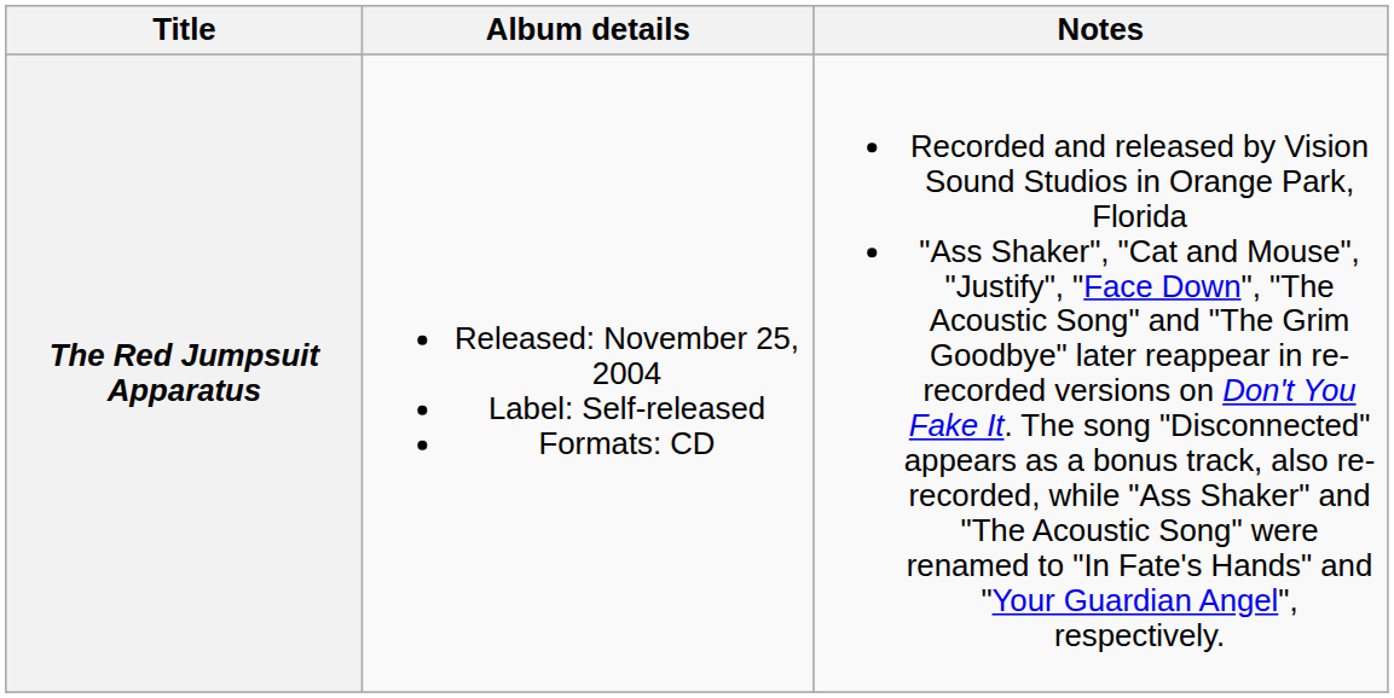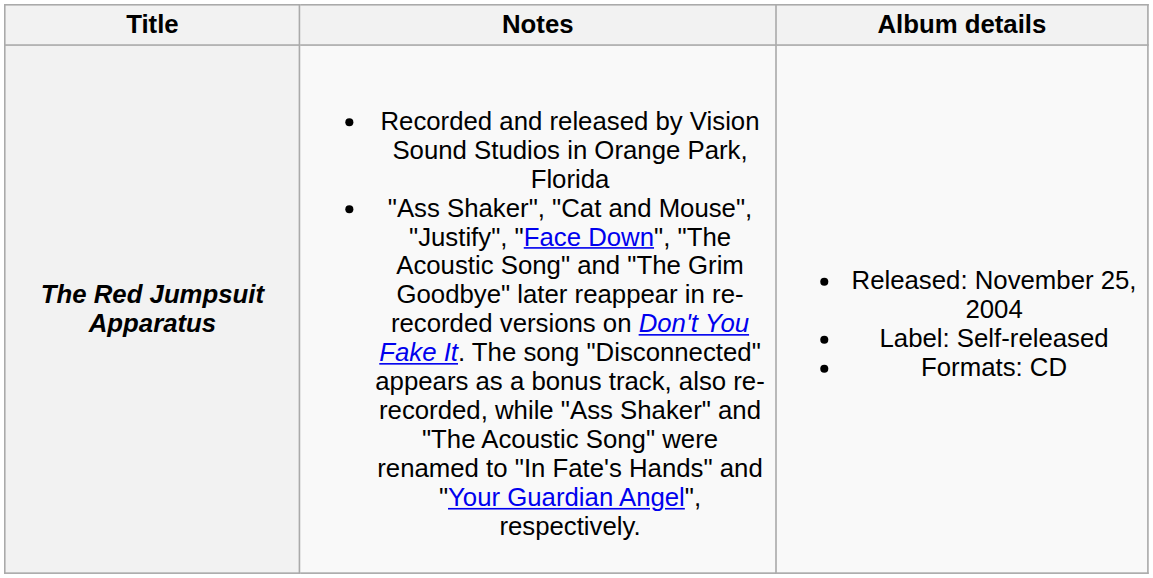columns swapped: Album details <-> Notes
